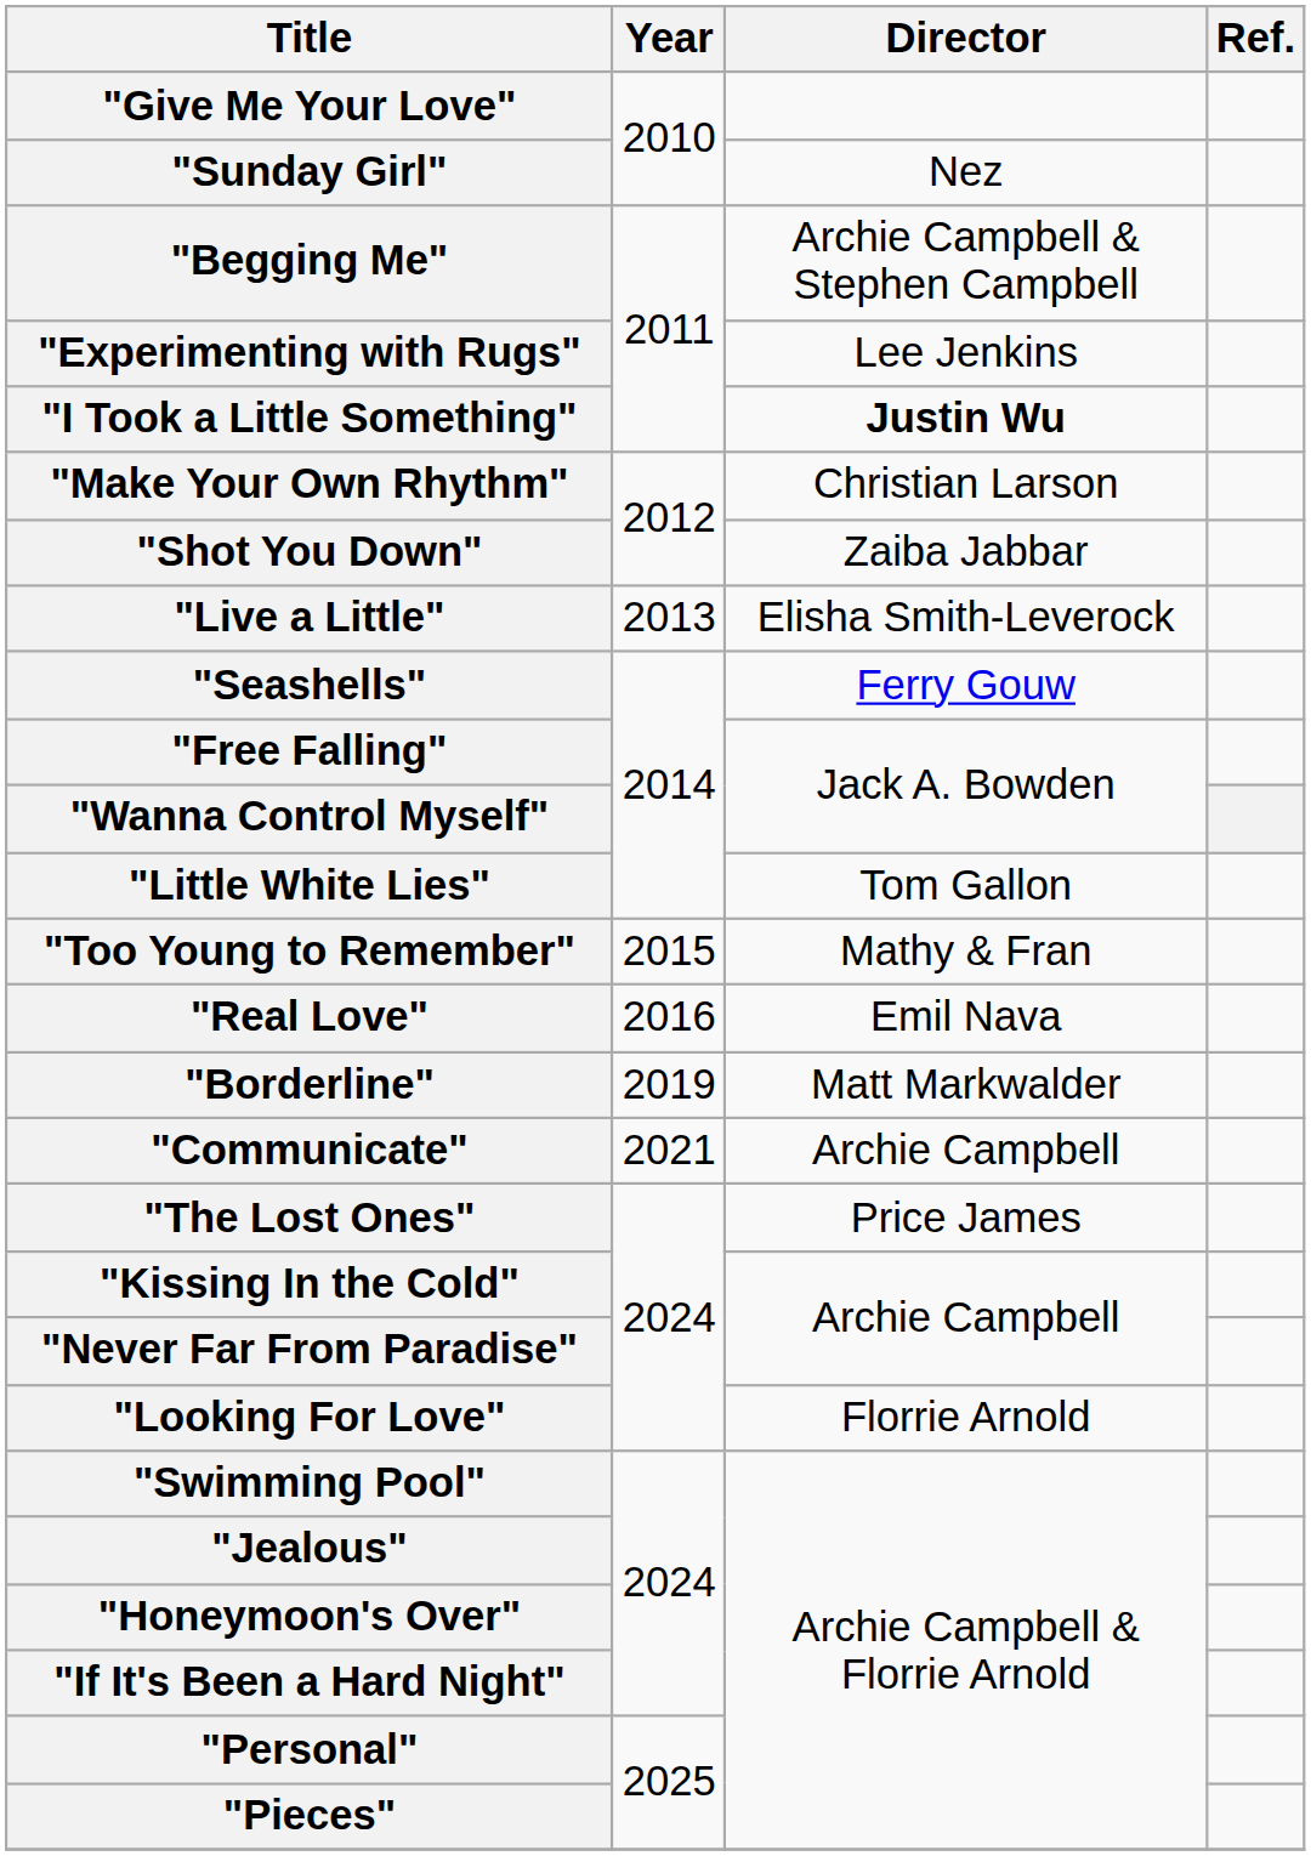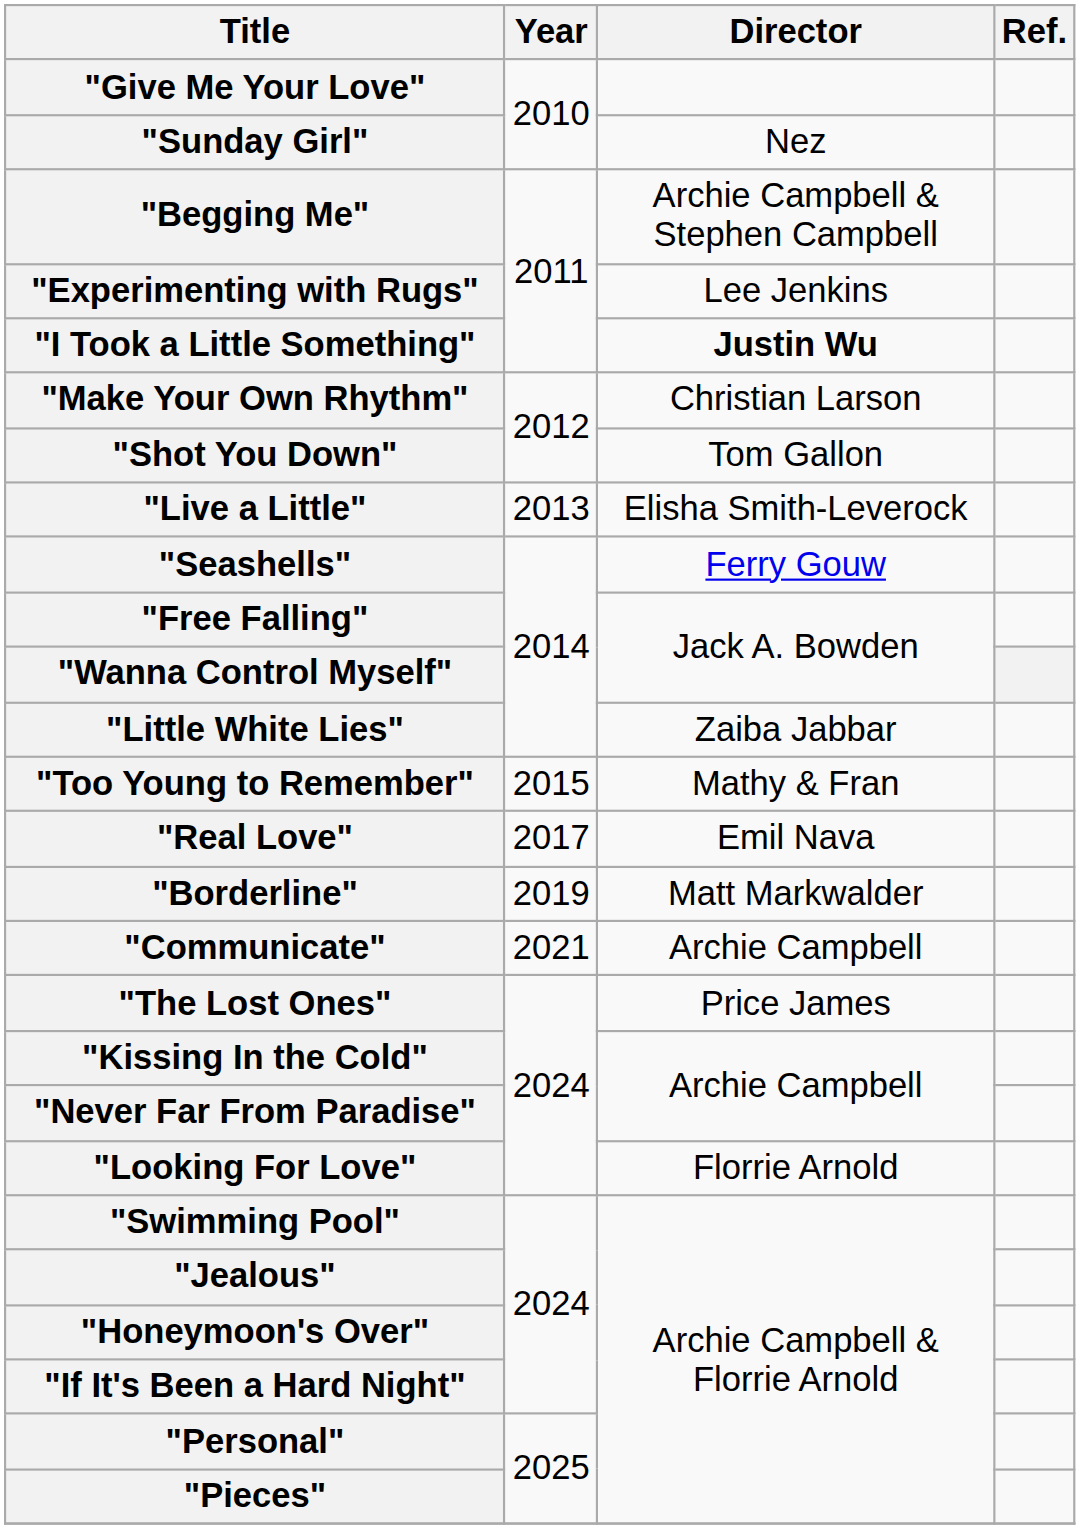"Shot You Down" | Director: Zaiba Jabbar -> Tom Gallon
"Little White Lies" | Director: Tom Gallon -> Zaiba Jabbar
"Real Love" | Year: 2016 -> 2017
